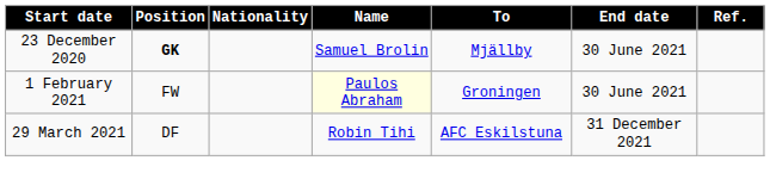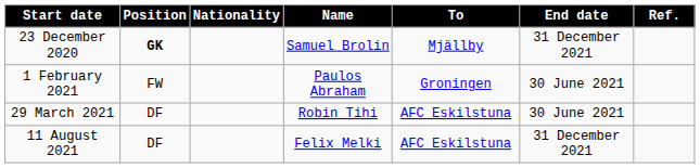23 December 2020 | End date: 30 June 2021 -> 31 December 2021
1 February 2021 | Name: lightyellow background -> no background
29 March 2021 | End date: 31 December 2021 -> 30 June 2021
+ row: 11 August 2021 | DF | Felix Melki | AFC Eskilstuna | 31 December 2021
